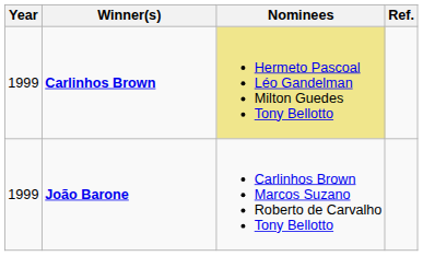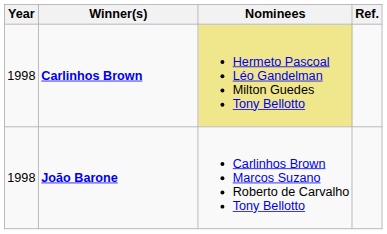Carlinhos Brown | Year: 1999 -> 1998
João Barone | Year: 1999 -> 1998
